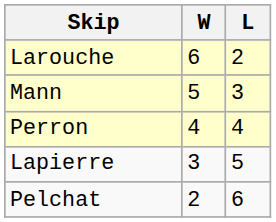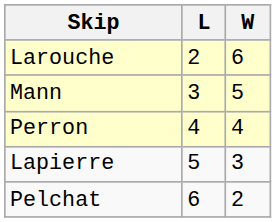columns swapped: W <-> L
